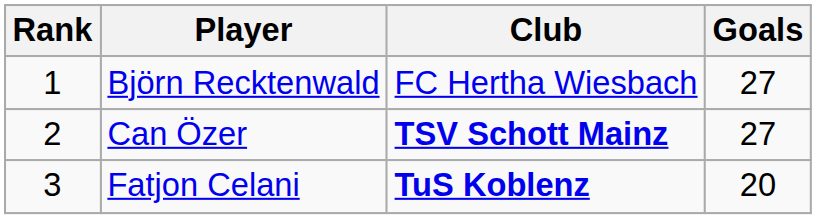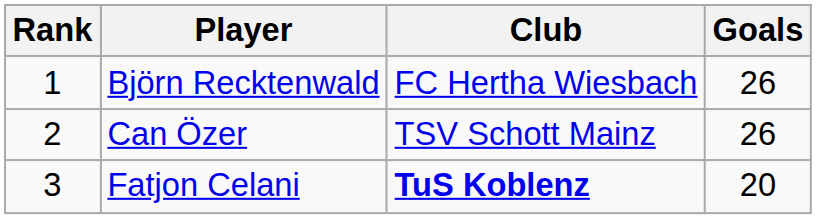Björn Recktenwald | Goals: 27 -> 26
Can Özer | Club: bold -> normal
Can Özer | Goals: 27 -> 26
